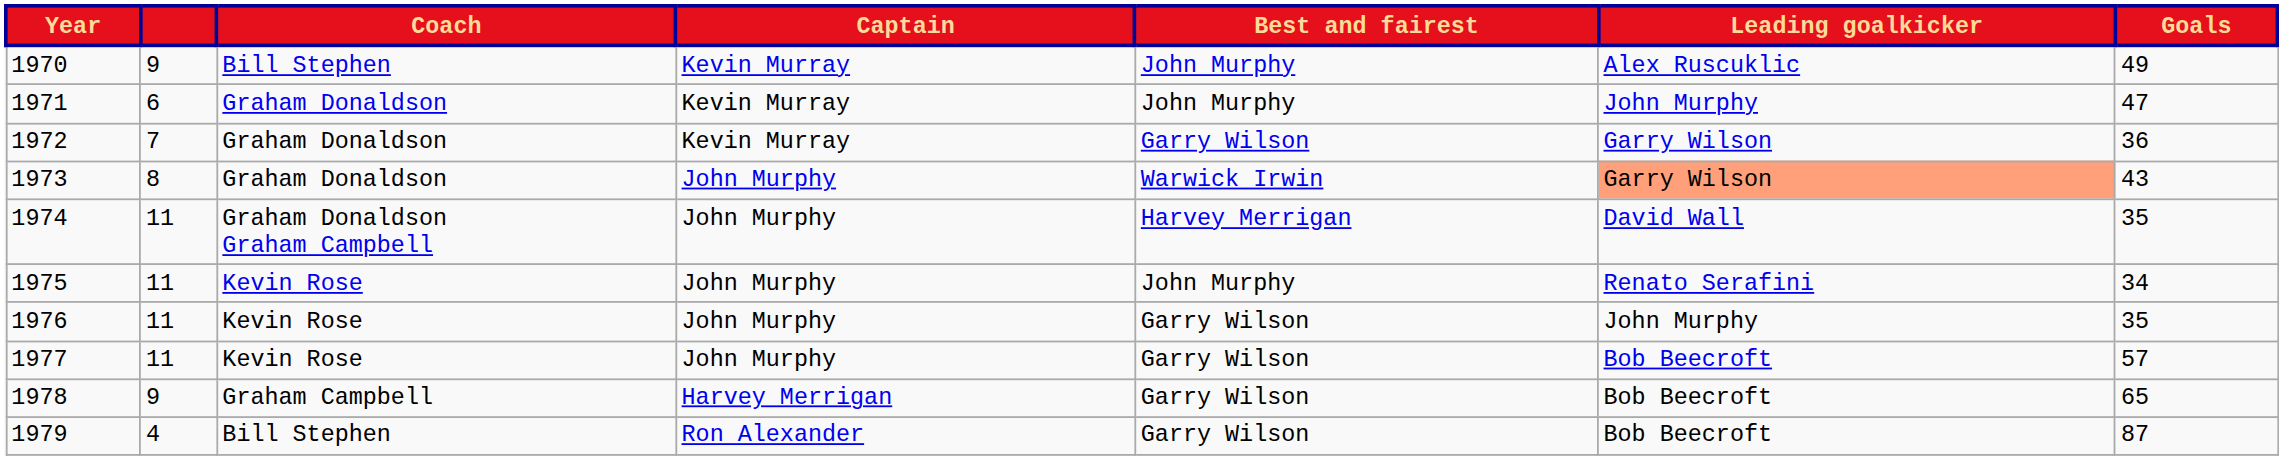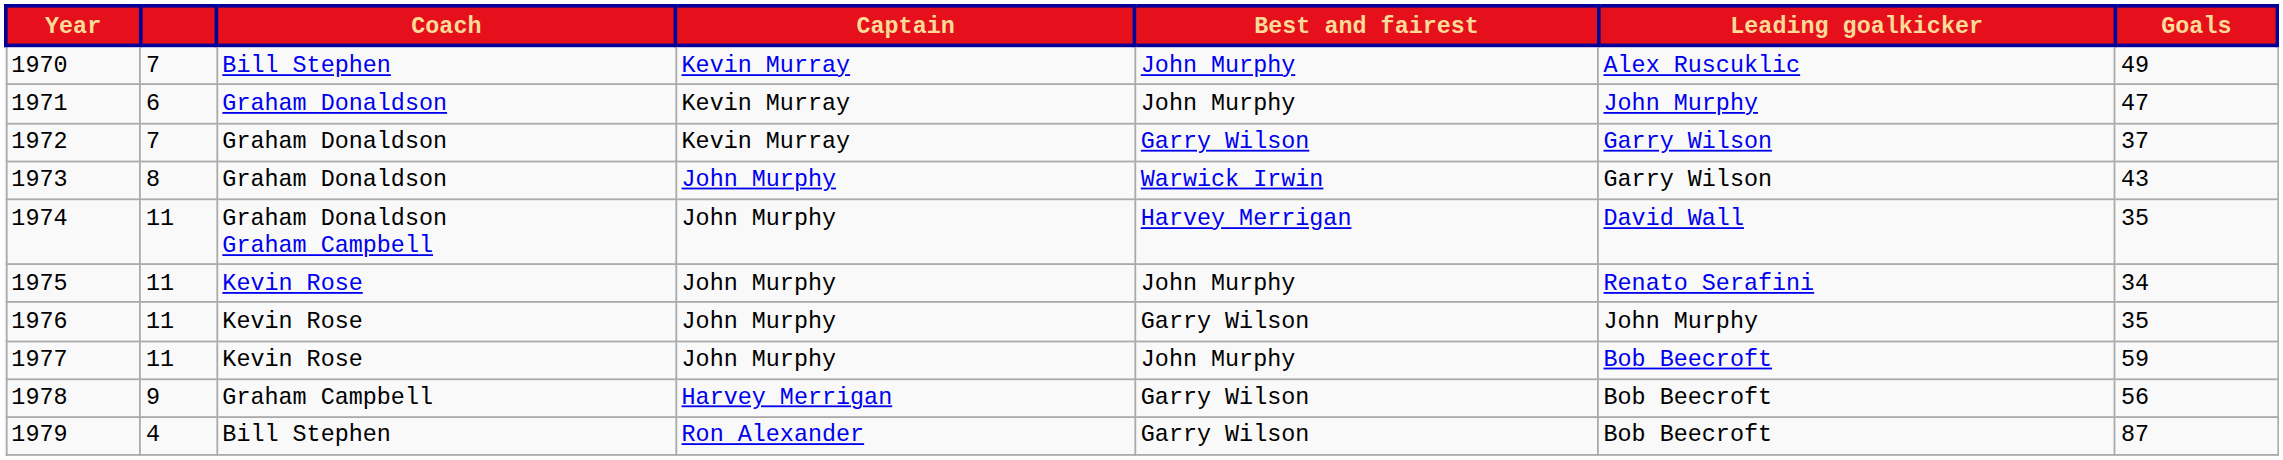1970 | column 2: 9 -> 7
1972 | Goals: 36 -> 37
1973 | Leading goalkicker: lightsalmon background -> no background
1977 | Best and fairest: Garry Wilson -> John Murphy
1977 | Goals: 57 -> 59
1978 | Goals: 65 -> 56
